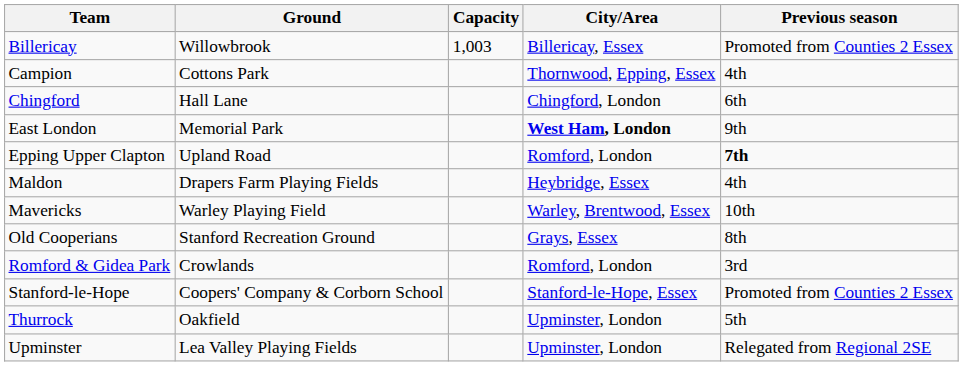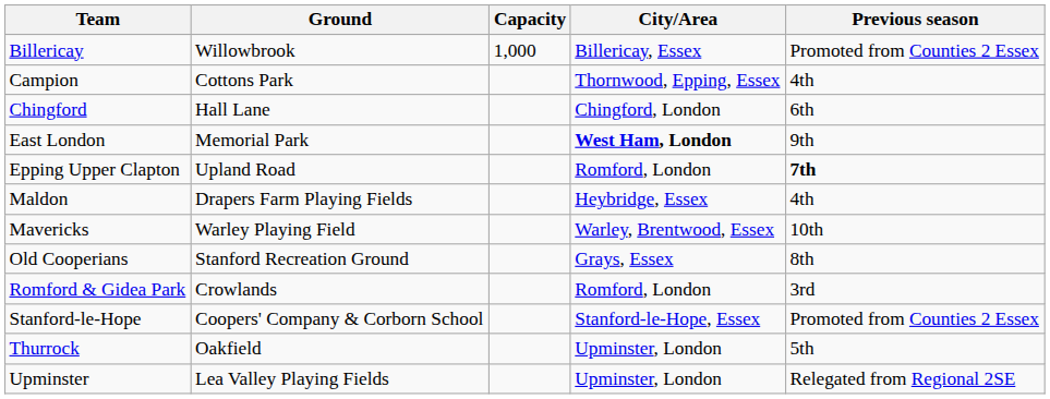Billericay | Capacity: 1,003 -> 1,000
